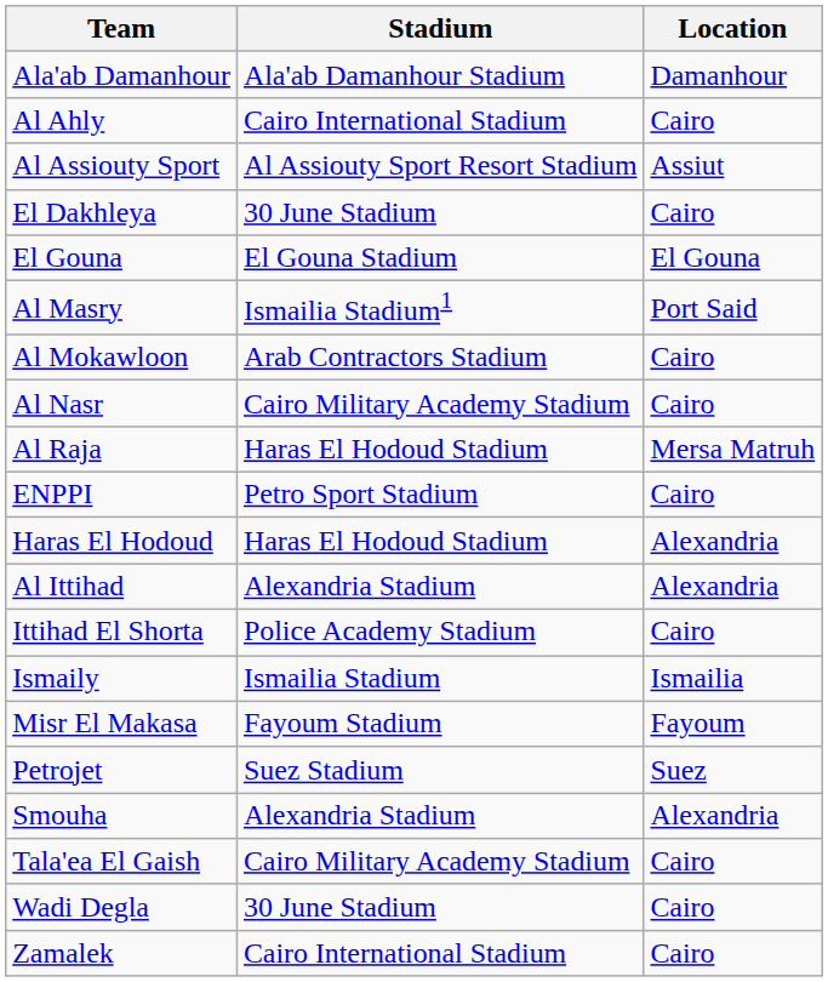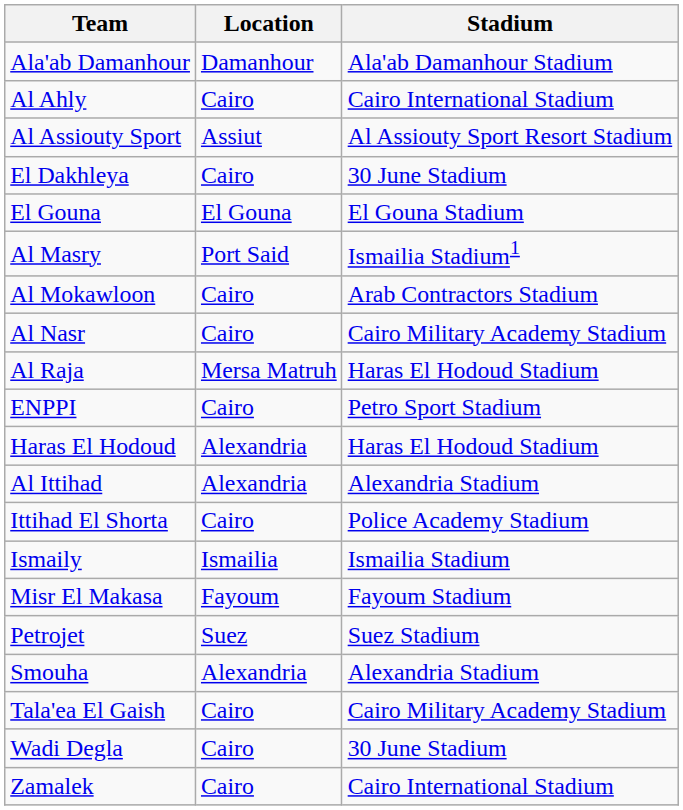columns swapped: Location <-> Stadium
